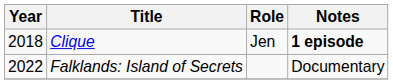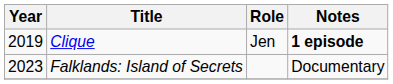Clique | Year: 2018 -> 2019
Falklands: Island of Secrets | Year: 2022 -> 2023
